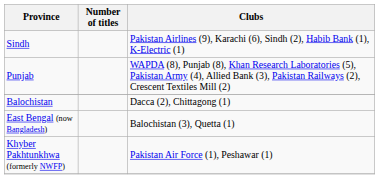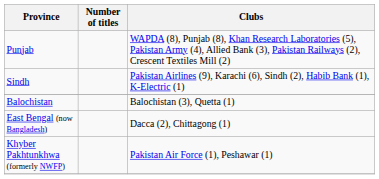rows swapped: Punjab <-> Sindh
Balochistan | Clubs: Dacca (2), Chittagong (1) -> Balochistan (3), Quetta (1)
East Bengal (now Bangladesh) | Clubs: Balochistan (3), Quetta (1) -> Dacca (2), Chittagong (1)
